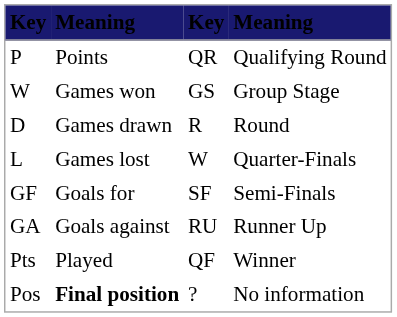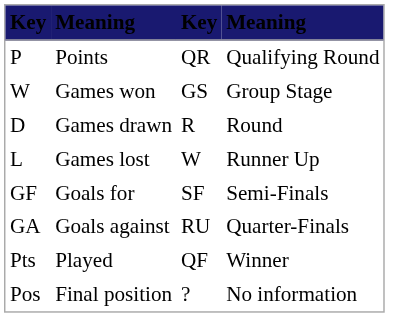L | column 4: Quarter-Finals -> Runner Up
GA | column 4: Runner Up -> Quarter-Finals
Pos | column 2: bold -> normal
